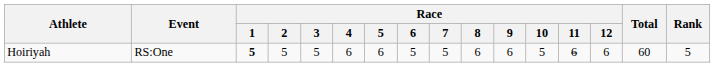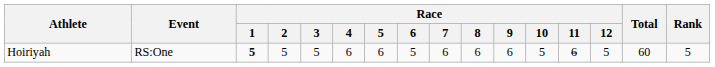Hoiriyah | Race / 7: 5 -> 6
Hoiriyah | Race / 12: 6 -> 5
